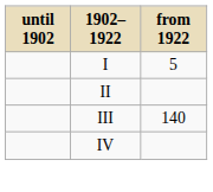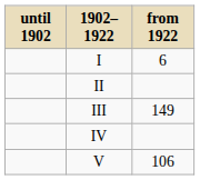I | from 1922: 5 -> 6
III | from 1922: 140 -> 149
+ row: V | 106
